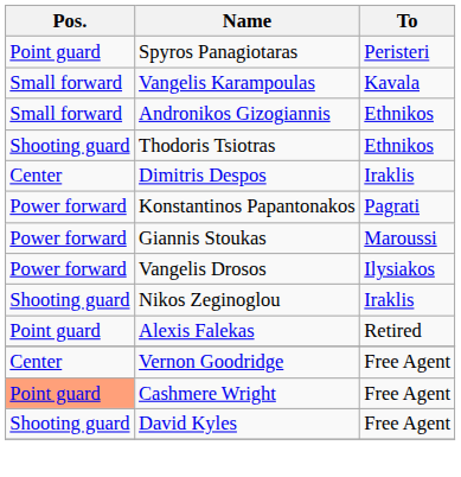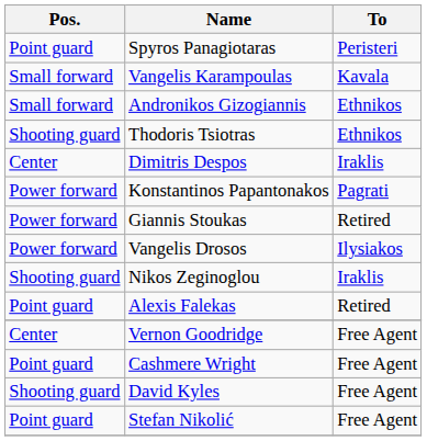Giannis Stoukas | To: Maroussi -> Retired
Cashmere Wright | Pos.: lightsalmon background -> no background
+ row: Point guard | Stefan Nikolić | Free Agent
